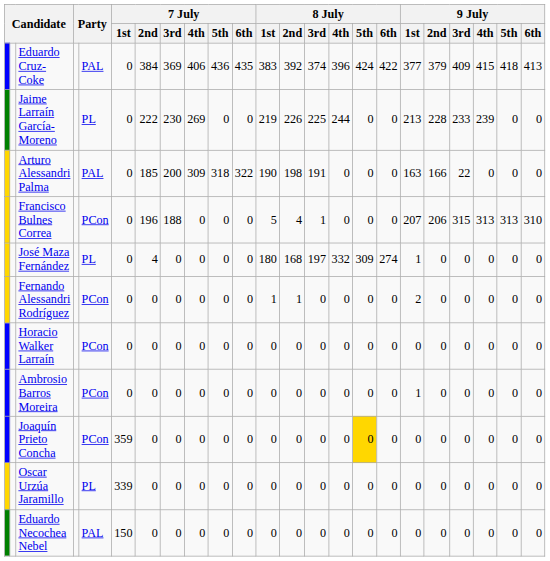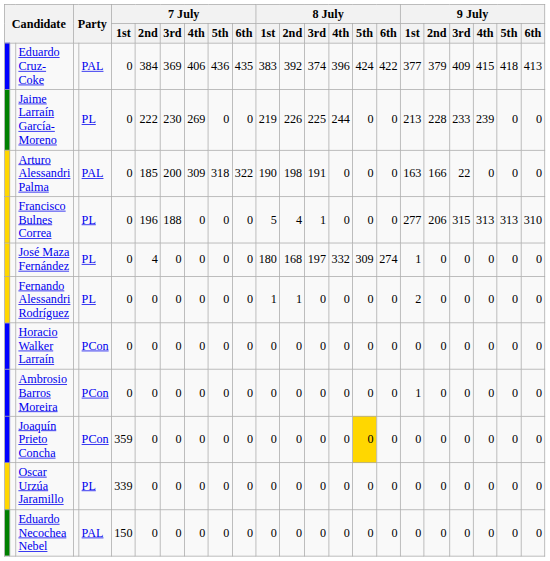Francisco Bulnes Correa | column 5: PCon -> PL
Francisco Bulnes Correa | 9 July / 1st: 207 -> 277
Fernando Alessandri Rodríguez | column 5: PCon -> PL
